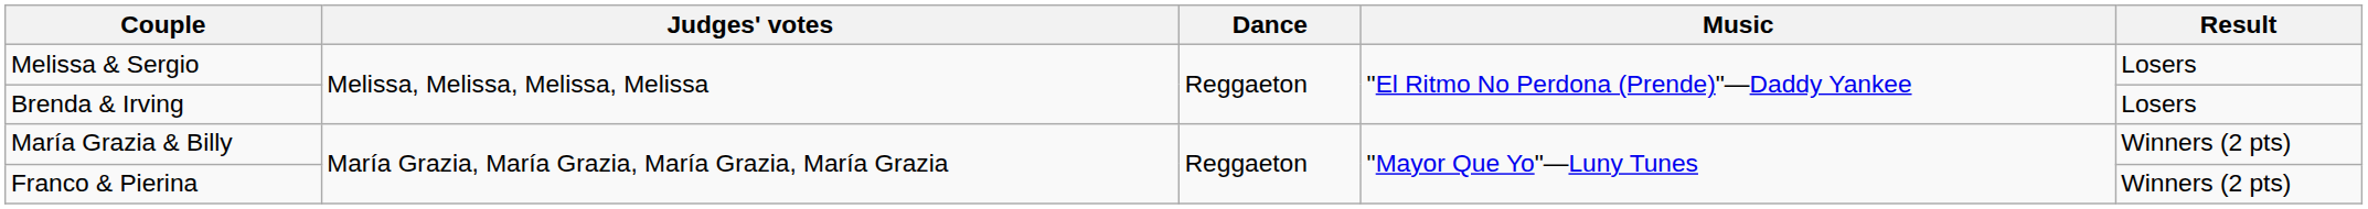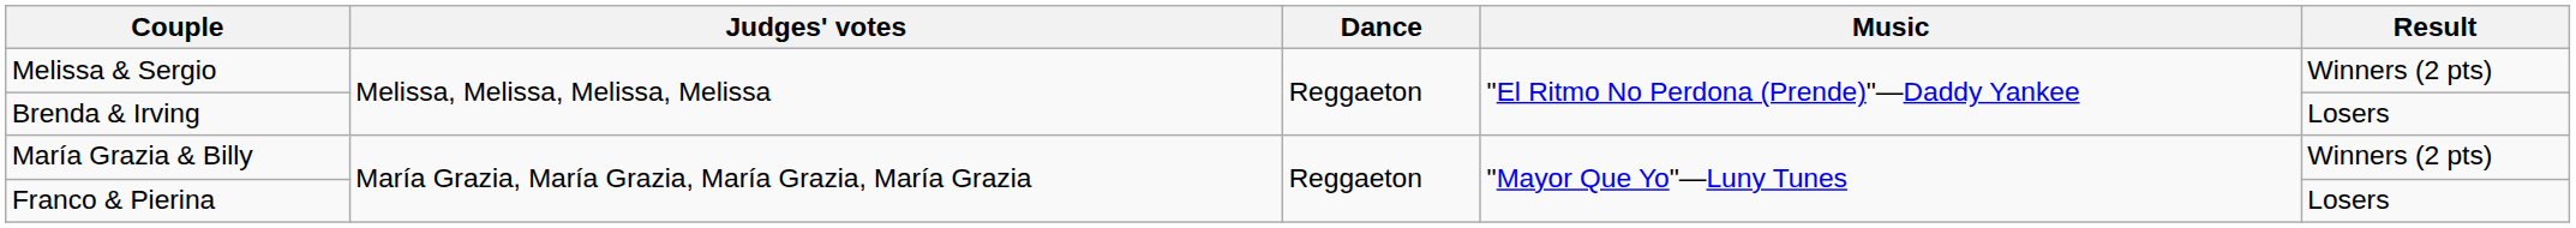Melissa & Sergio | Result: Losers -> Winners (2 pts)
Franco & Pierina | Result: Winners (2 pts) -> Losers
